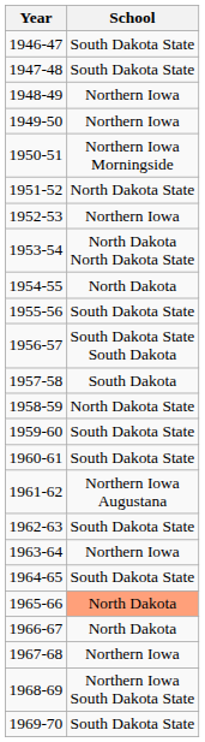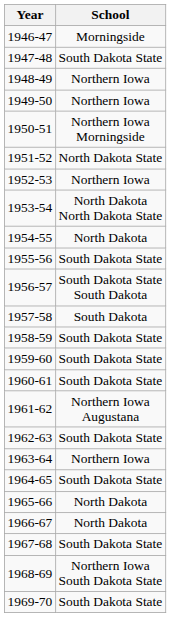1946-47 | School: South Dakota State -> Morningside
1958-59 | School: North Dakota State -> South Dakota State
1965-66 | School: lightsalmon background -> no background
1967-68 | School: Northern Iowa -> South Dakota State
